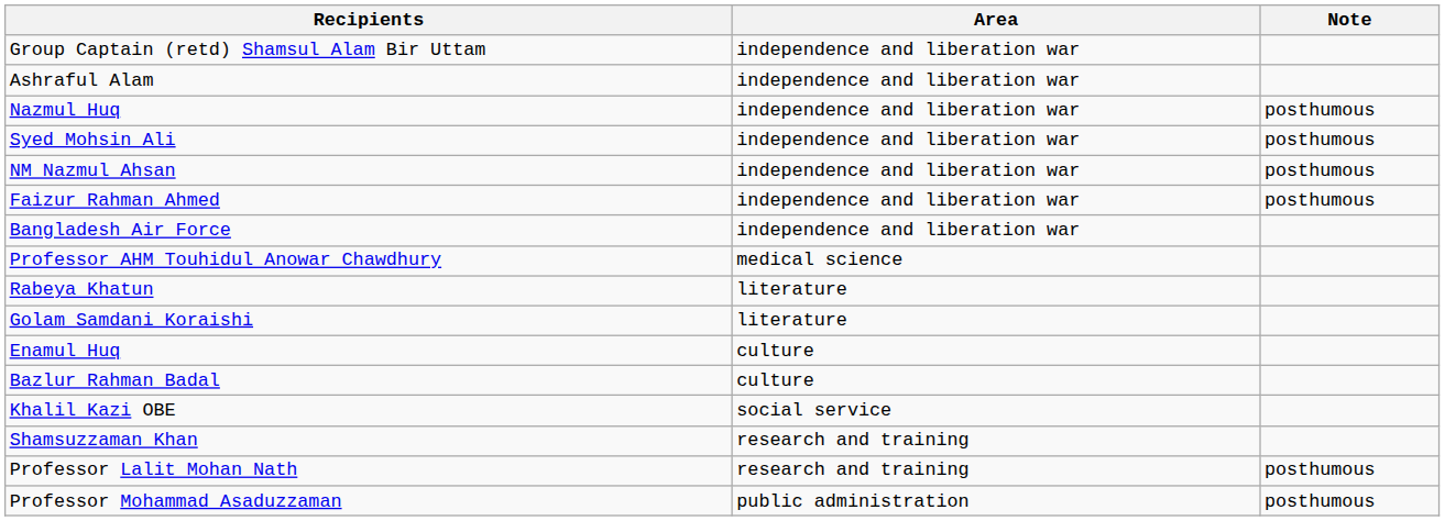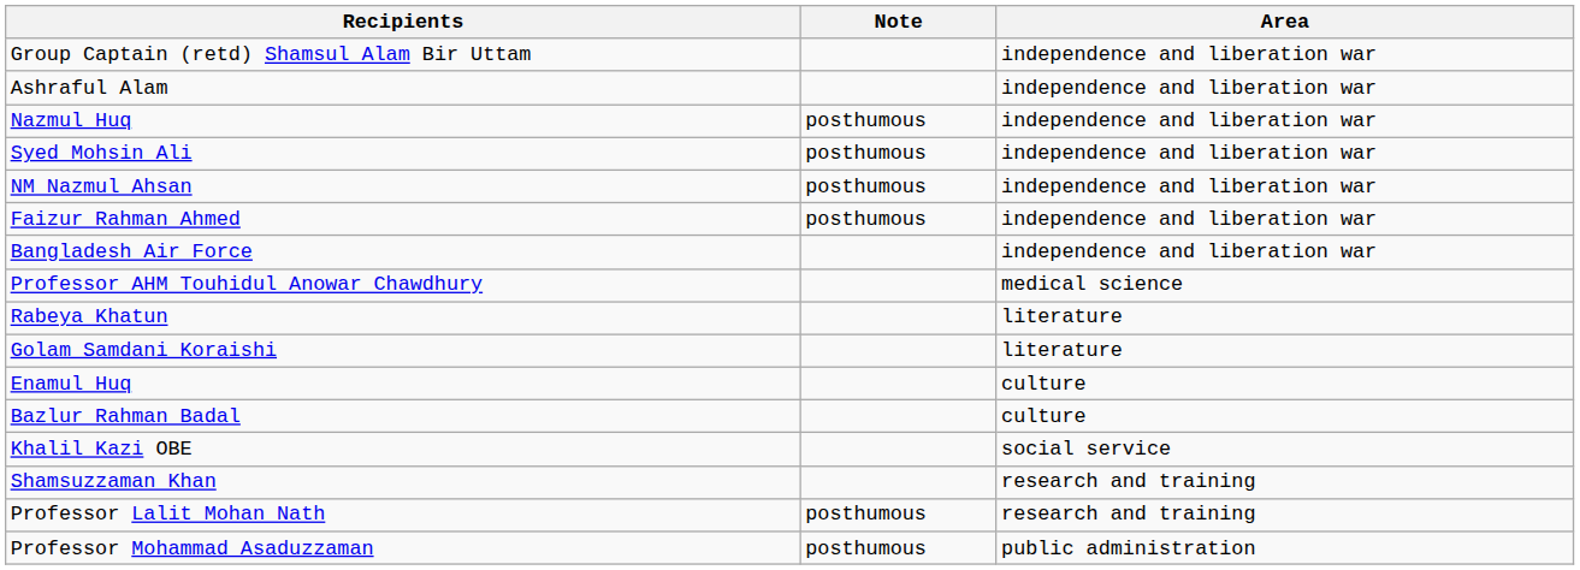columns swapped: Area <-> Note
